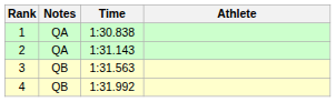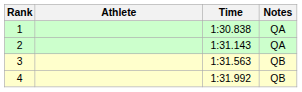columns swapped: Athlete <-> Notes
